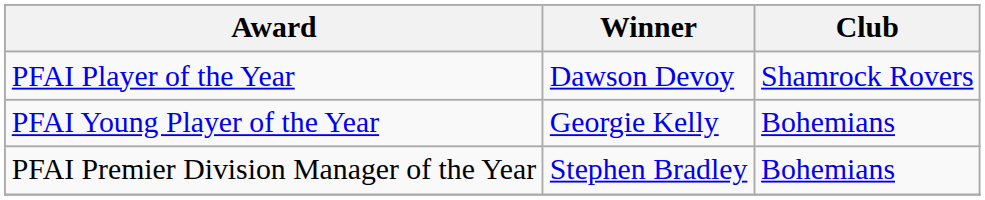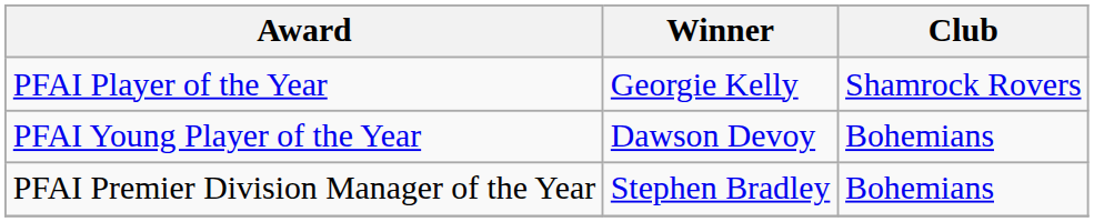PFAI Player of the Year | Winner: Dawson Devoy -> Georgie Kelly
PFAI Young Player of the Year | Winner: Georgie Kelly -> Dawson Devoy
